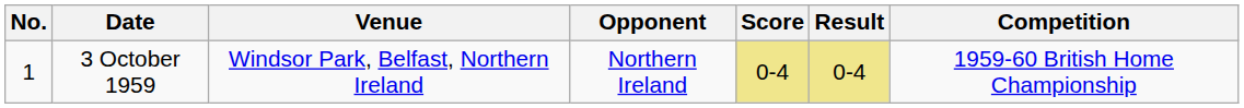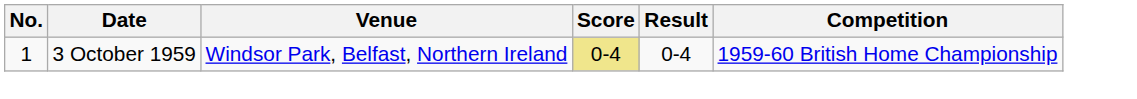- column: Opponent | Northern Ireland
3 October 1959 | Result: khaki background -> no background
